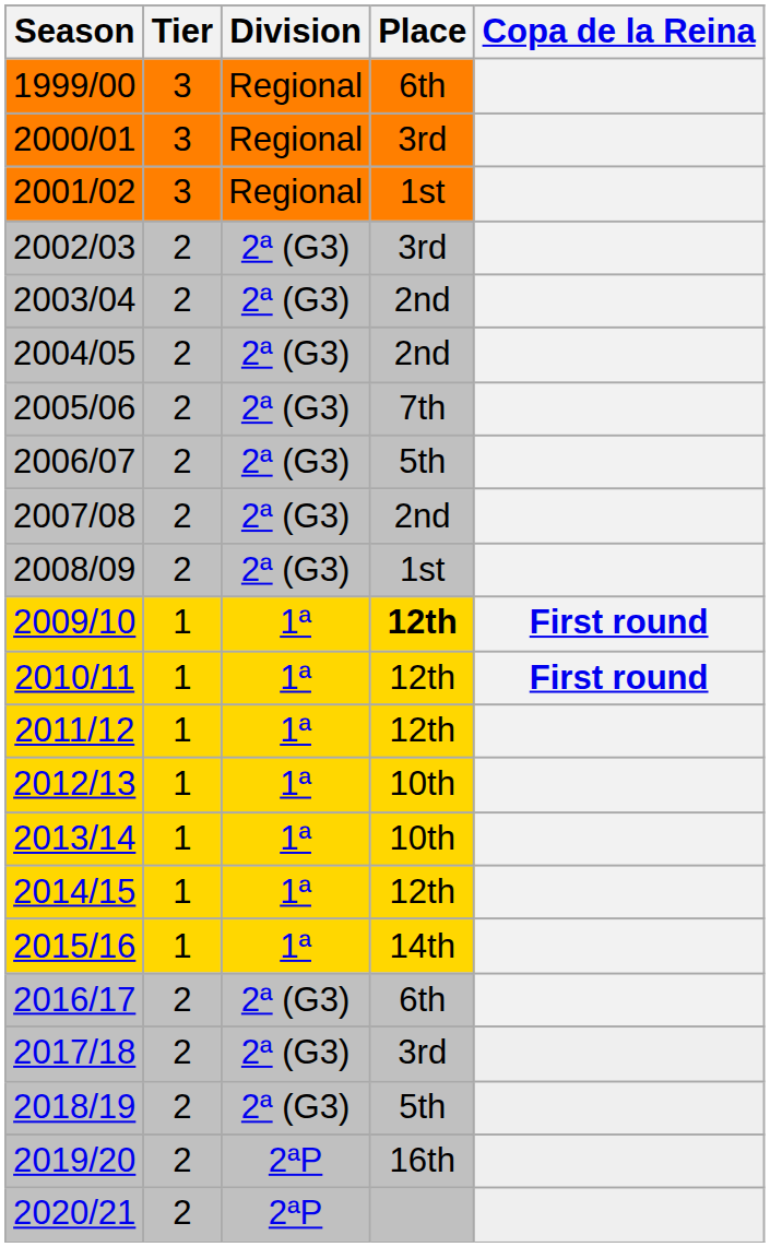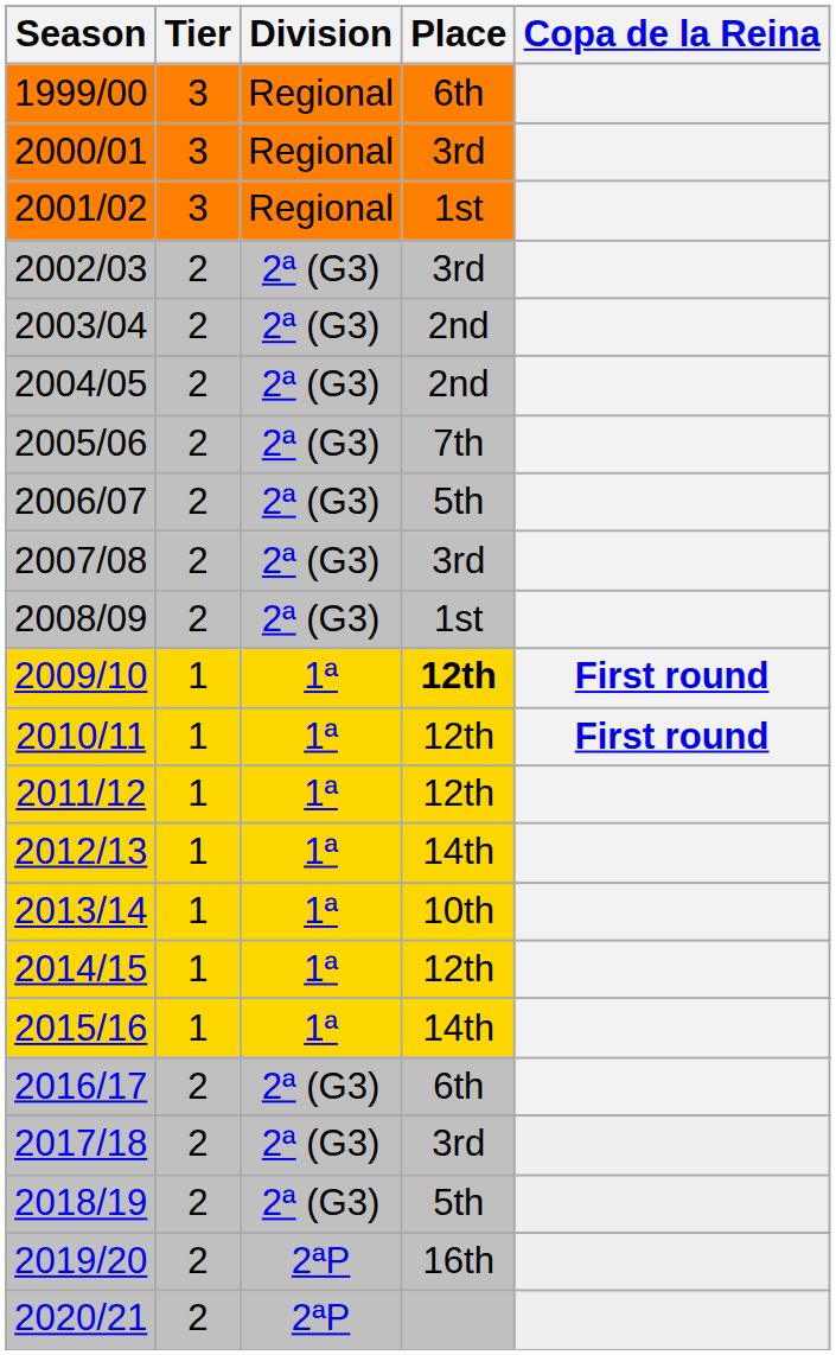2007/08 | Place: 2nd -> 3rd
2012/13 | Place: 10th -> 14th
